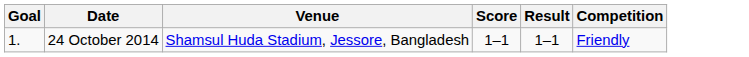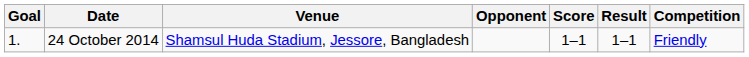+ column: Opponent
